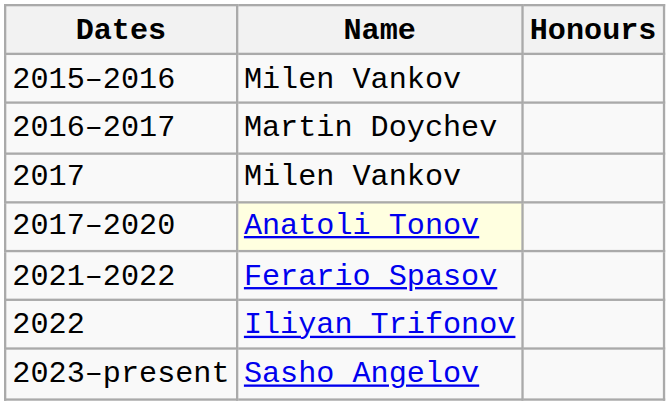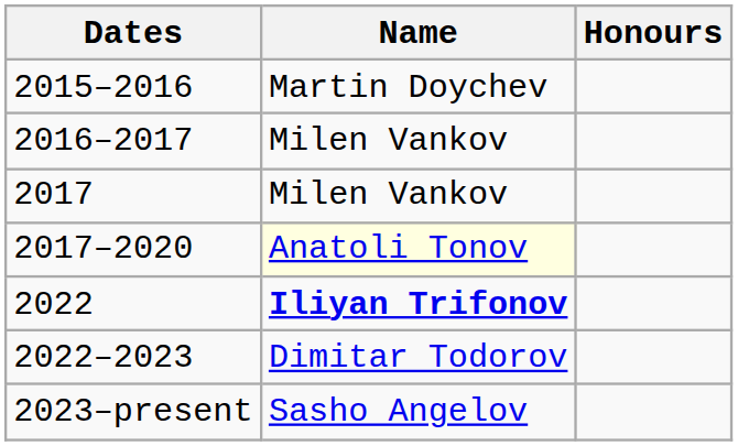2015–2016 | Name: Milen Vankov -> Martin Doychev
2016–2017 | Name: Martin Doychev -> Milen Vankov
- row: 2021–2022 | Ferario Spasov
2022 | Name: normal -> bold
+ row: 2022–2023 | Dimitar Todorov
